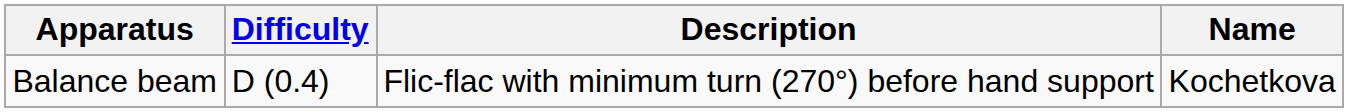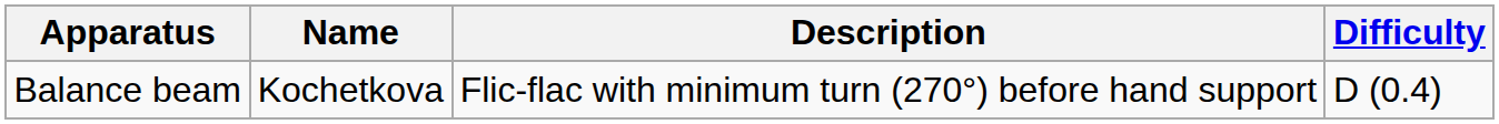columns swapped: Name <-> Difficulty
